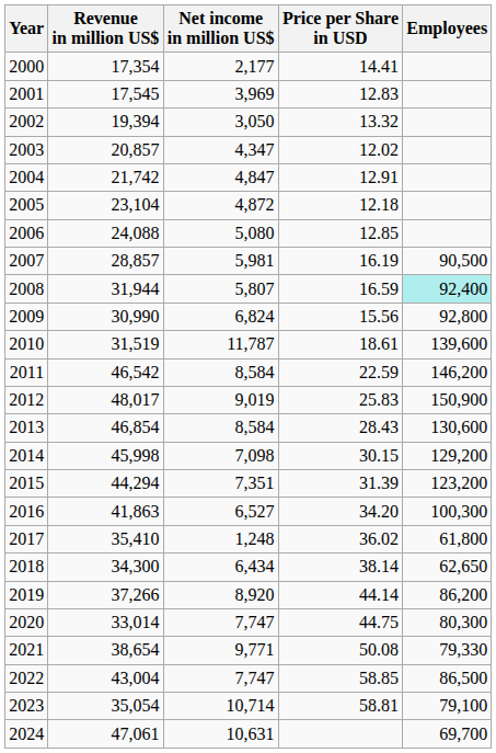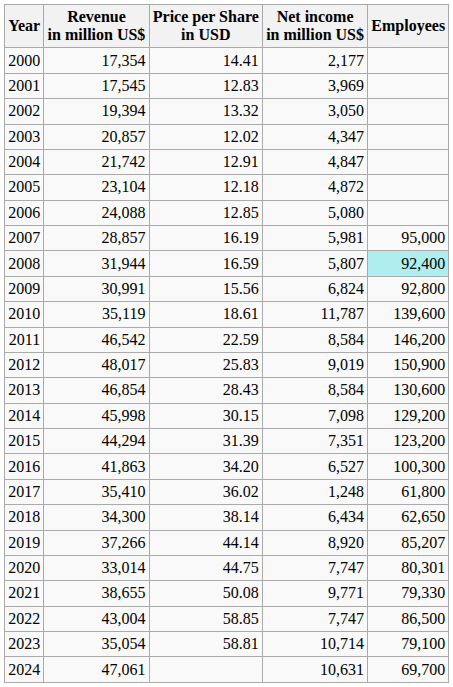columns swapped: Net income in million US$ <-> Price per Share in USD
2007 | Employees: 90,500 -> 95,000
2009 | Revenue in million US$: 30,990 -> 30,991
2010 | Revenue in million US$: 31,519 -> 35,119
2019 | Employees: 86,200 -> 85,207
2020 | Employees: 80,300 -> 80,301
2021 | Revenue in million US$: 38,654 -> 38,655
